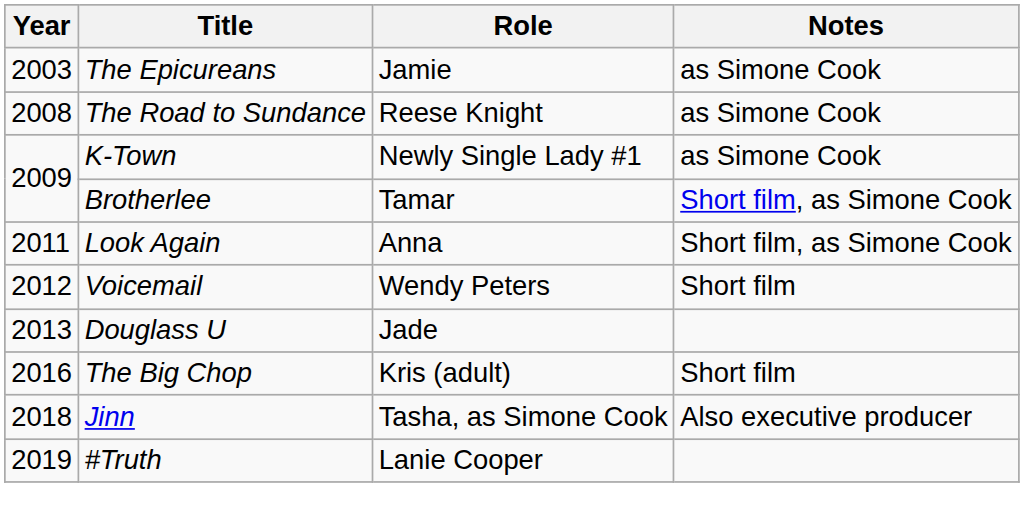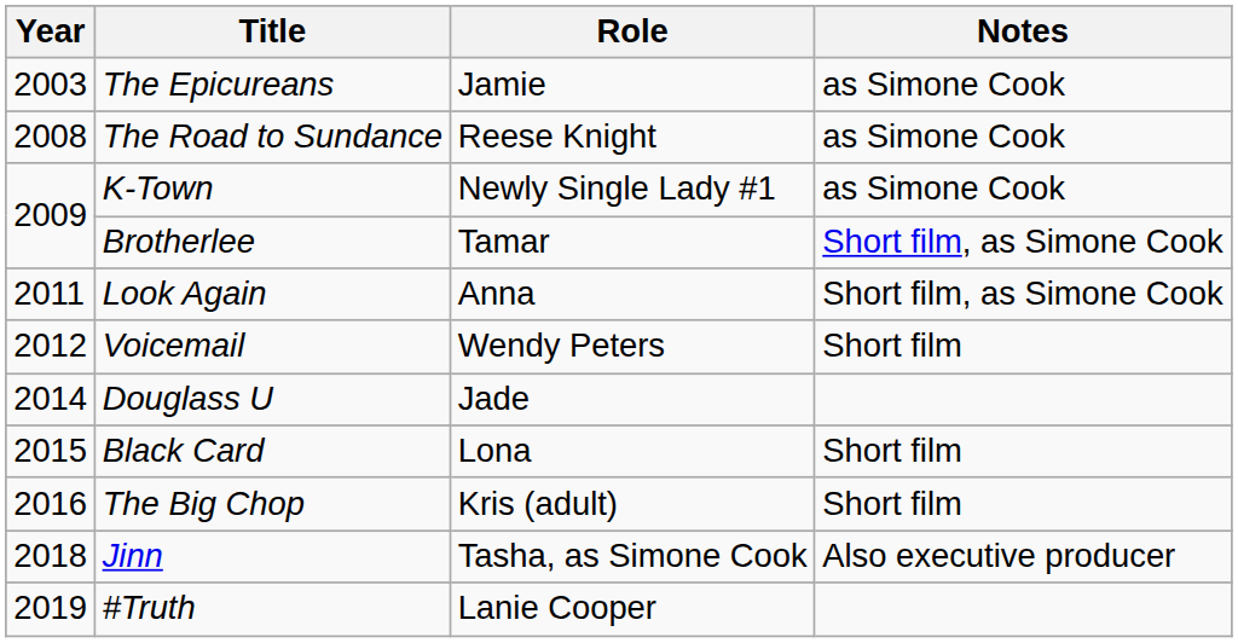Douglass U | Year: 2013 -> 2014
+ row: 2015 | Black Card | Lona | Short film
